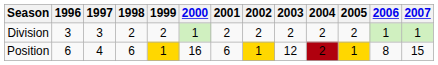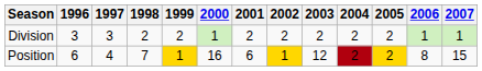Position | 1998: 6 -> 7
Position | 2005: 1 -> 2
